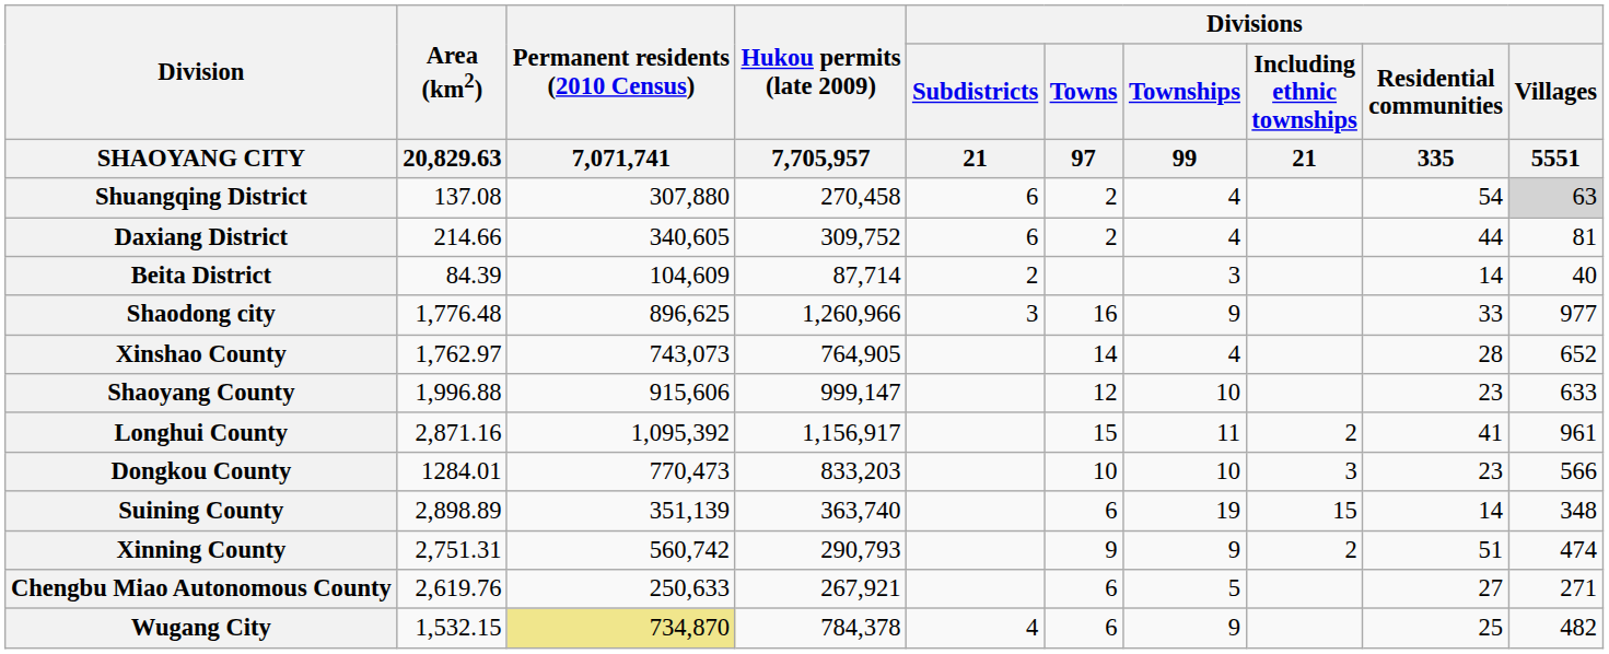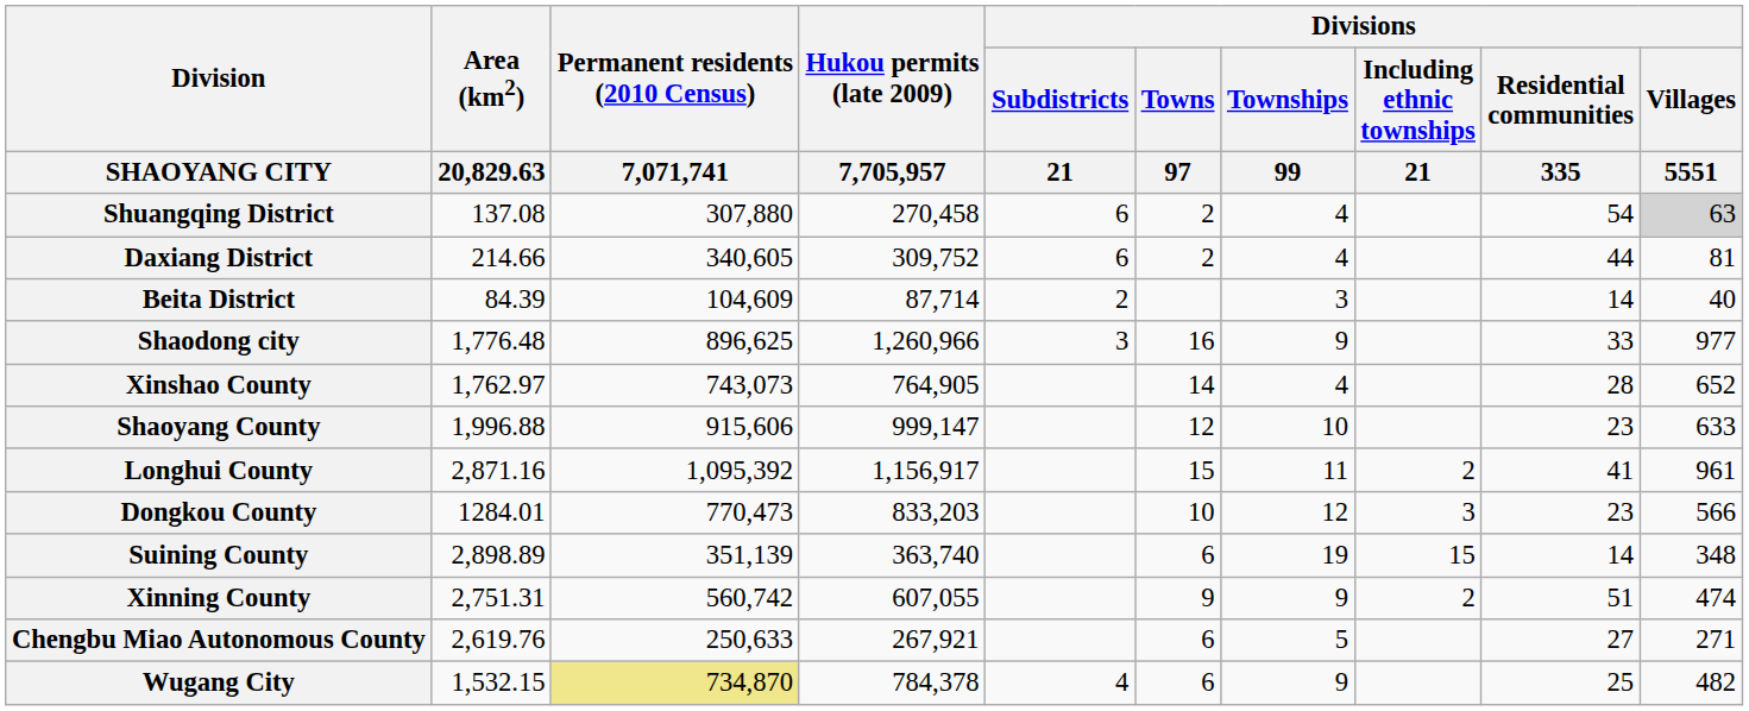Dongkou County | Divisions / Townships / 99: 10 -> 12
Xinning County | Hukou permits (late 2009) / 7,705,957: 290,793 -> 607,055
